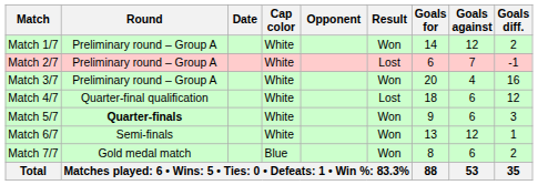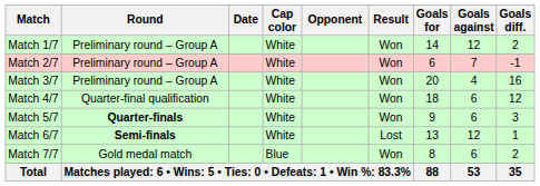Match 2/7 | Result: Lost -> Won
Match 4/7 | Result: Lost -> Won
Match 6/7 | Round: normal -> bold
Match 6/7 | Result: Won -> Lost
